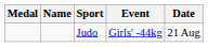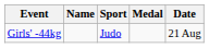columns swapped: Medal <-> Event
